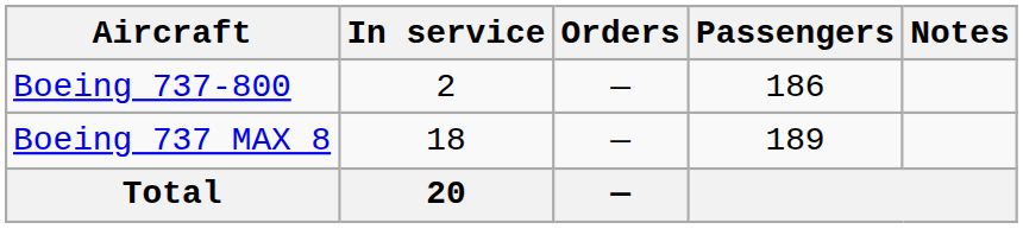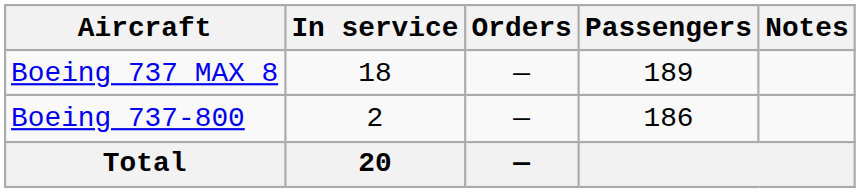rows swapped: Boeing 737-800 <-> Boeing 737 MAX 8
